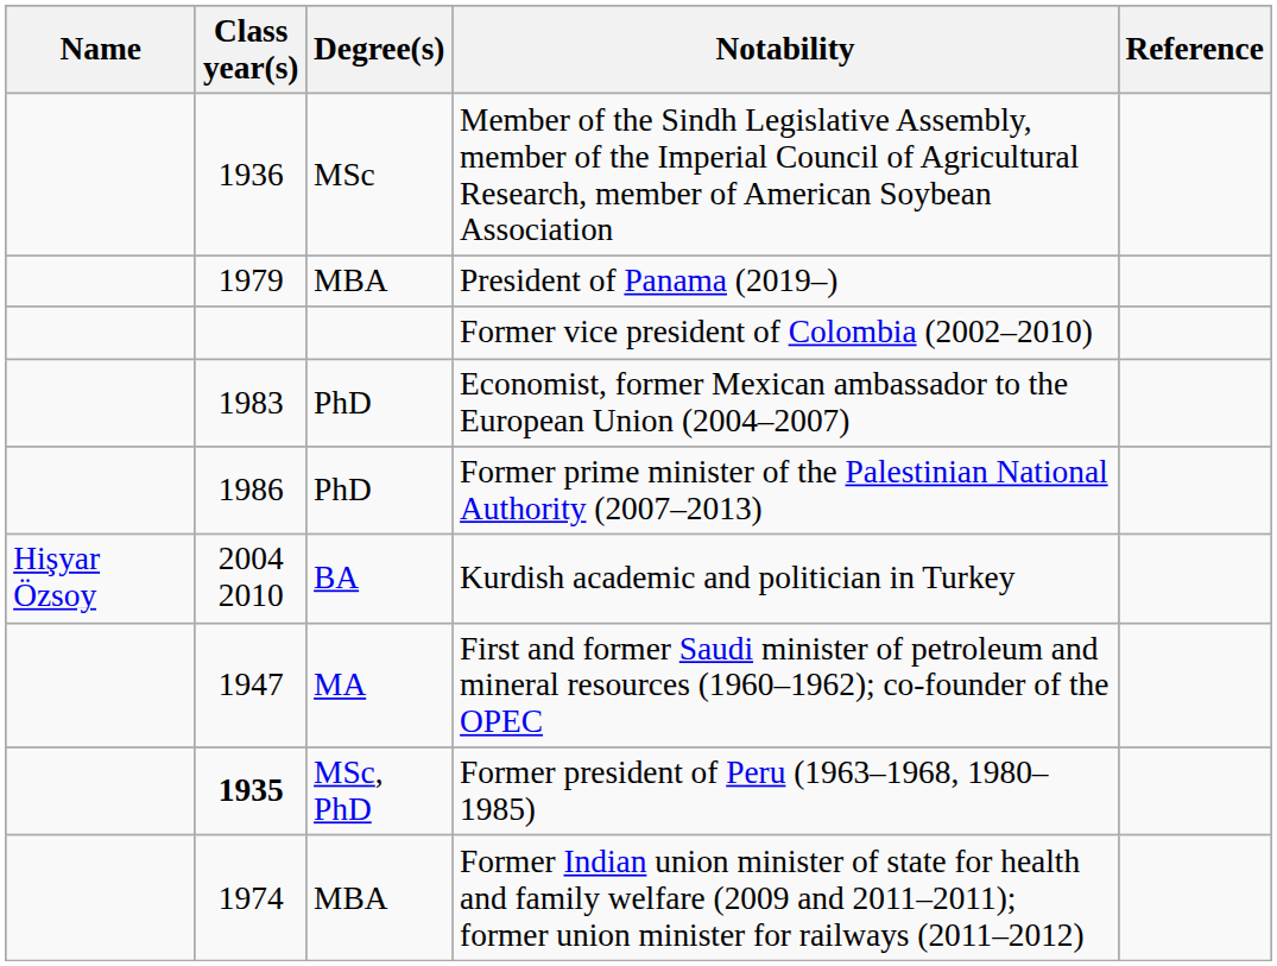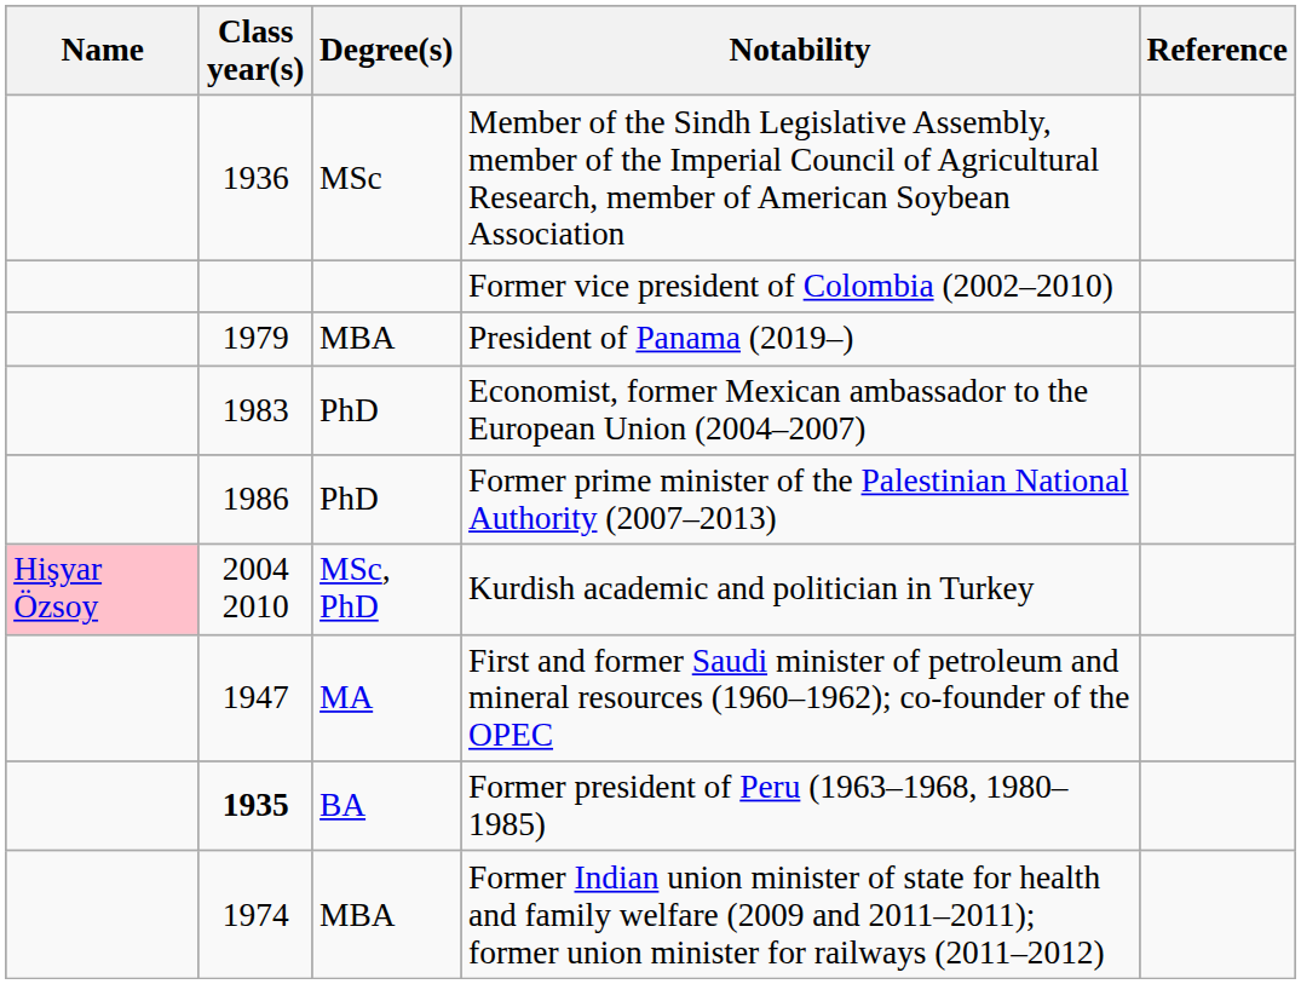rows swapped: Former vice president of Colombia (2002–2010) <-> President of Panama (2019–)
Kurdish academic and politician in Turkey | Name: no background -> pink background
Kurdish academic and politician in Turkey | Degree(s): BA -> MSc, PhD
Former president of Peru (1963–1968, 1980–1985) | Degree(s): MSc, PhD -> BA
